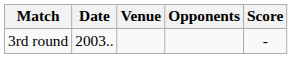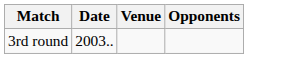- column: Score | -
